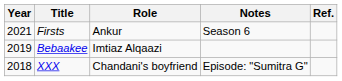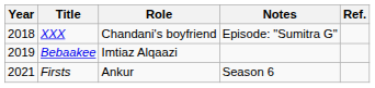rows swapped: XXX <-> Firsts
